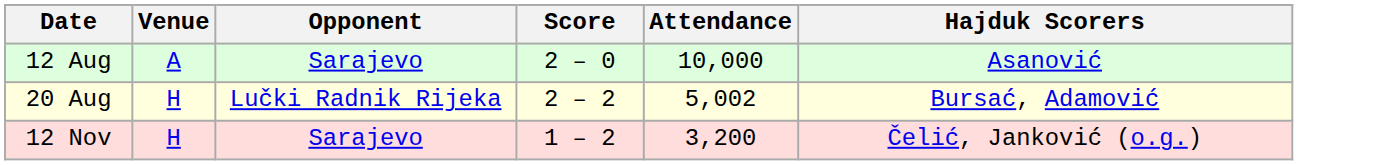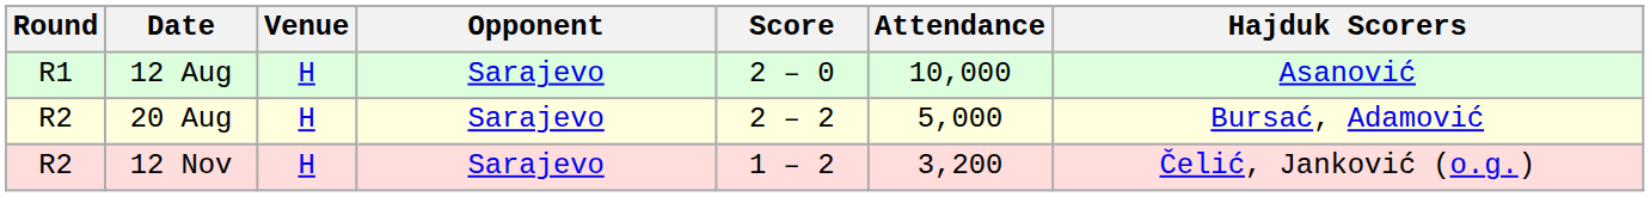+ column: Round | R1 | R2 | R2
12 Aug | Venue: A -> H
20 Aug | Opponent: Lučki Radnik Rijeka -> Sarajevo
20 Aug | Attendance: 5,002 -> 5,000
